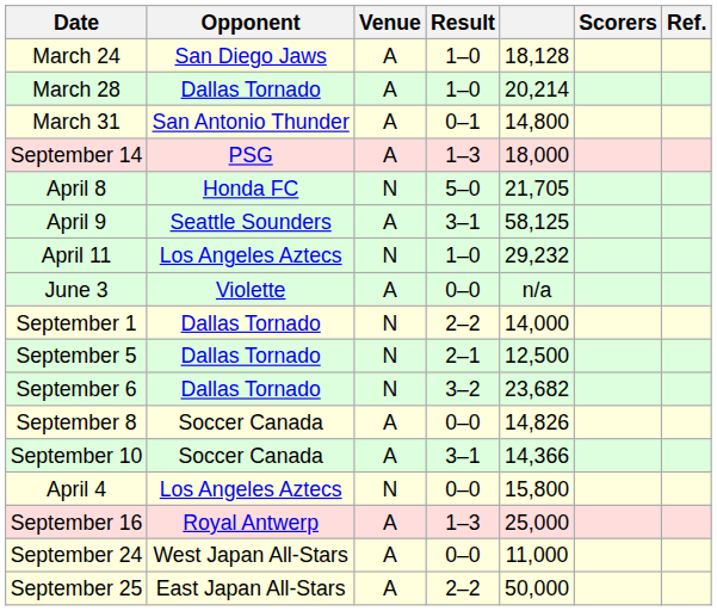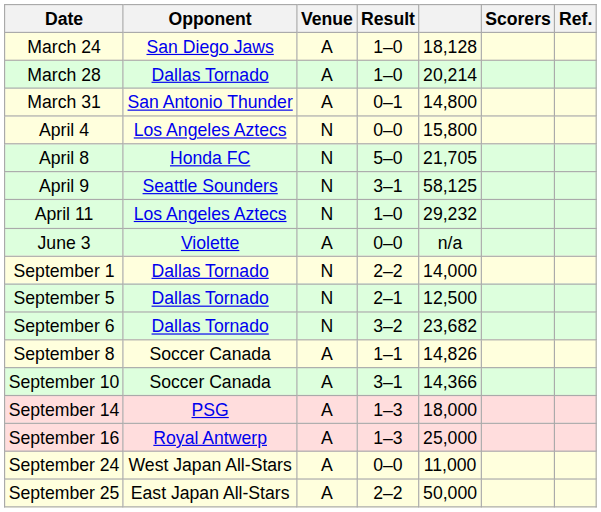rows swapped: April 4 <-> September 14
April 9 | Venue: A -> N
September 8 | Result: 0–0 -> 1–1
